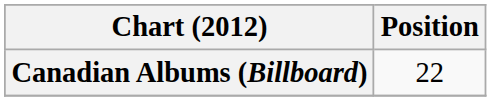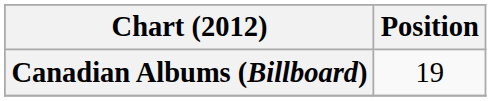Canadian Albums (Billboard) | Position: 22 -> 19
